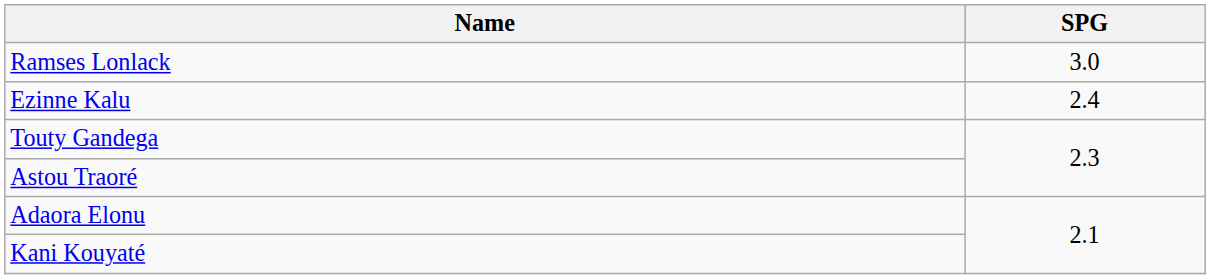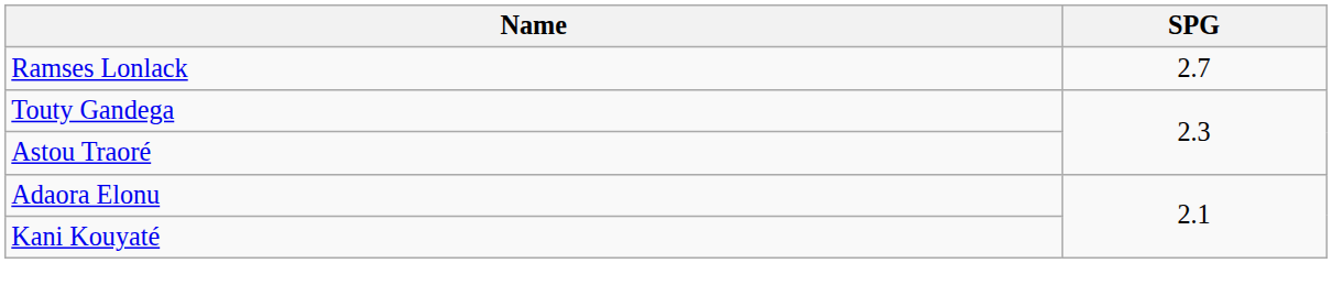Ramses Lonlack | SPG: 3.0 -> 2.7
- row: Ezinne Kalu | 2.4
